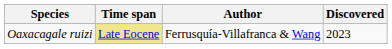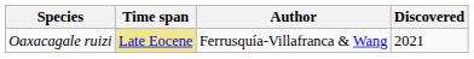Oaxacagale ruizi | Discovered: 2023 -> 2021
